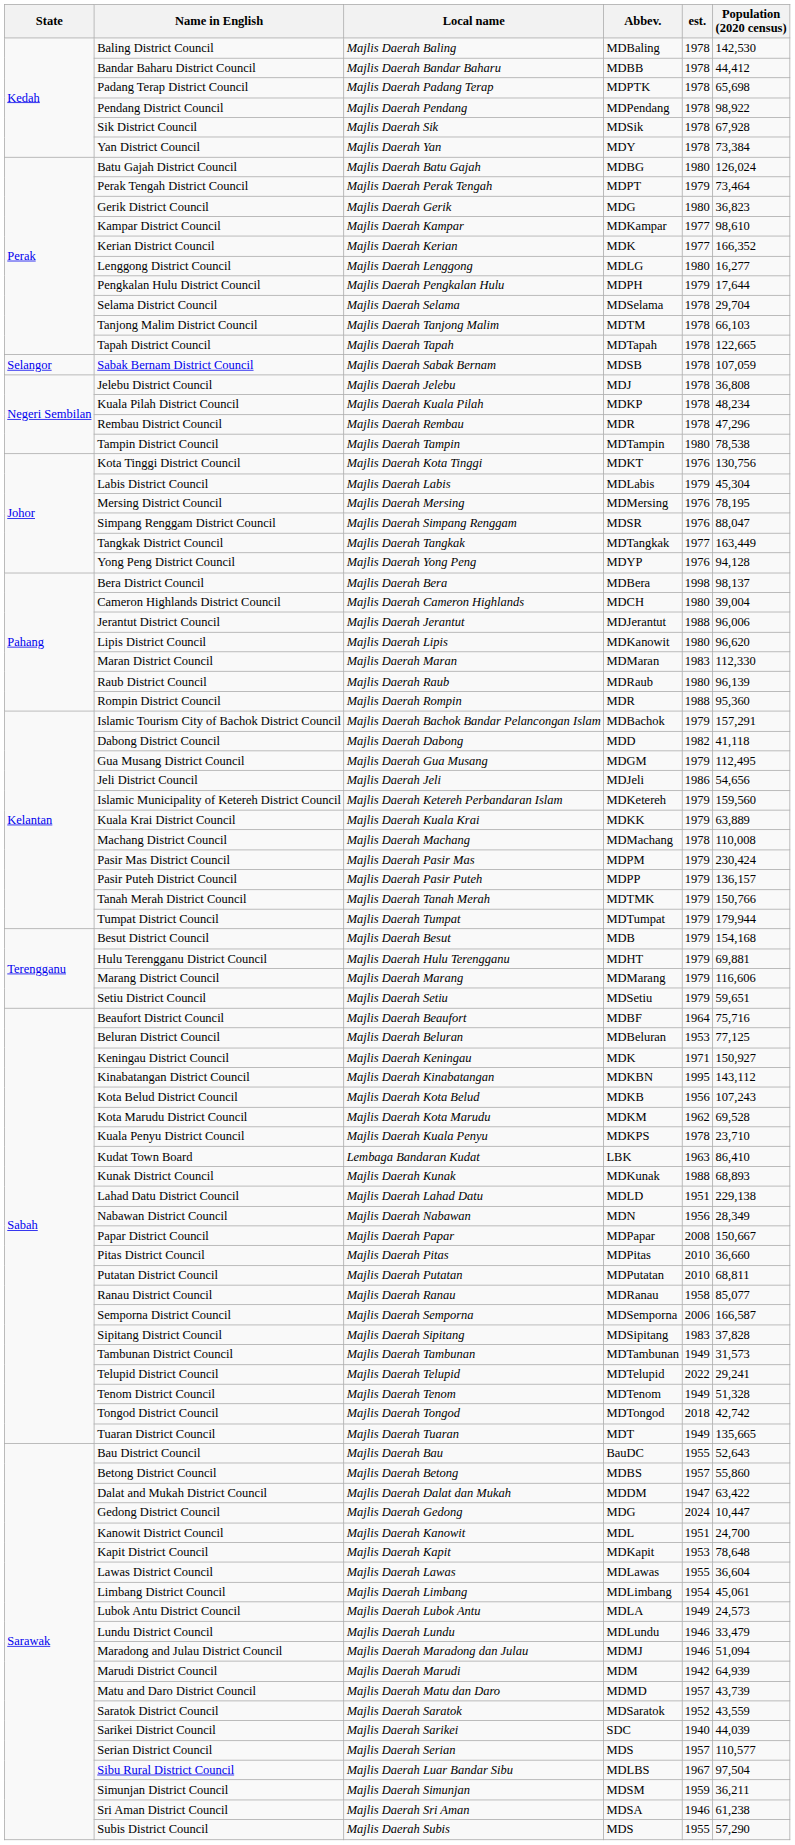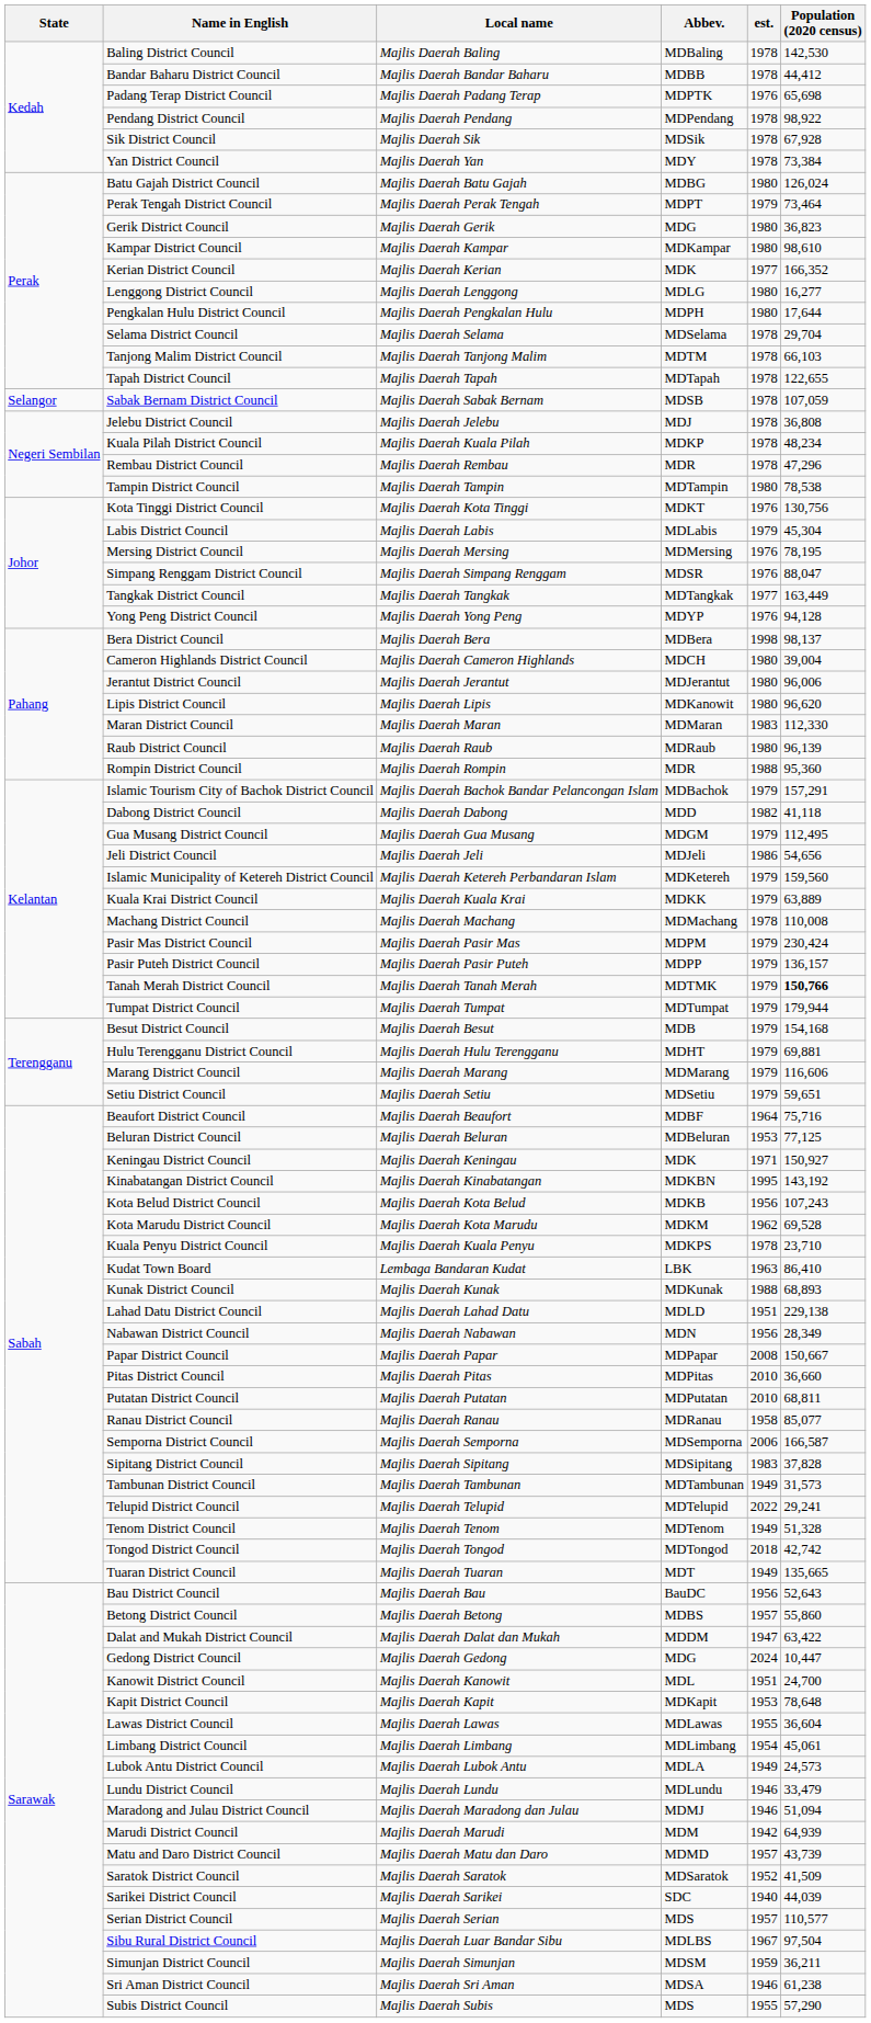Padang Terap District Council | est.: 1978 -> 1976
Kampar District Council | est.: 1977 -> 1980
Pengkalan Hulu District Council | est.: 1979 -> 1980
Tapah District Council | Population (2020 census): 122,665 -> 122,655
Jerantut District Council | est.: 1988 -> 1980
Tanah Merah District Council | Population (2020 census): normal -> bold
Kinabatangan District Council | Population (2020 census): 143,112 -> 143,192
Bau District Council | est.: 1955 -> 1956
Saratok District Council | Population (2020 census): 43,559 -> 41,509
